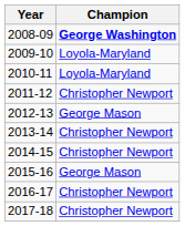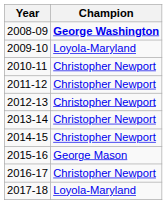2010-11 | Champion: Loyola-Maryland -> Christopher Newport
2012-13 | Champion: George Mason -> Christopher Newport
2017-18 | Champion: Christopher Newport -> Loyola-Maryland
